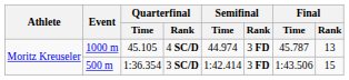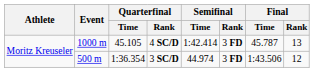4 SC/D | Semifinal / Time: 44.974 -> 1:42.414
3 SC/D | Semifinal / Time: 1:42.414 -> 44.974
3 SC/D | Final / Rank: 15 -> 12
